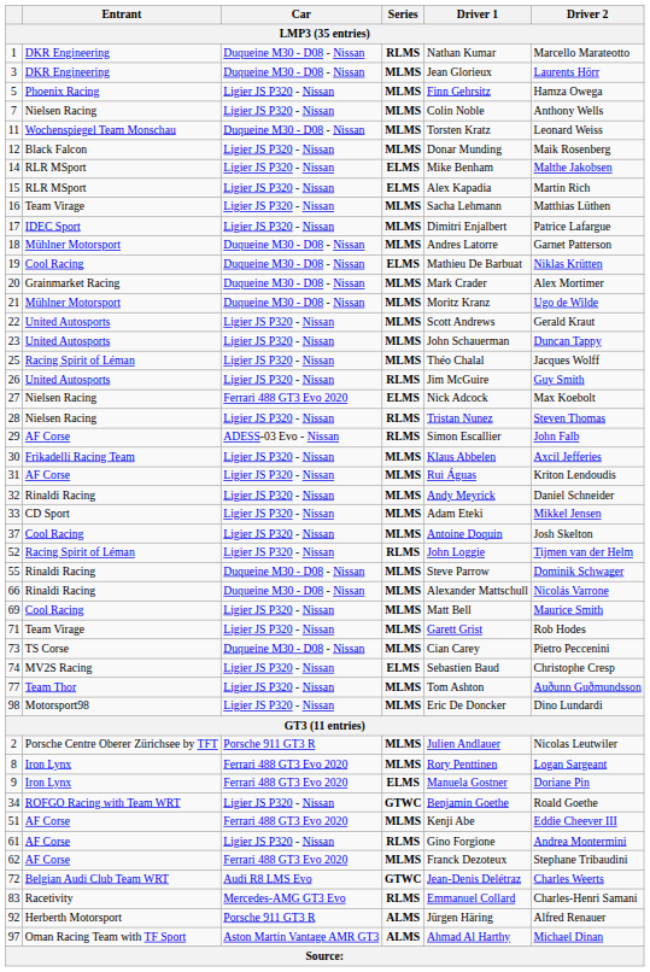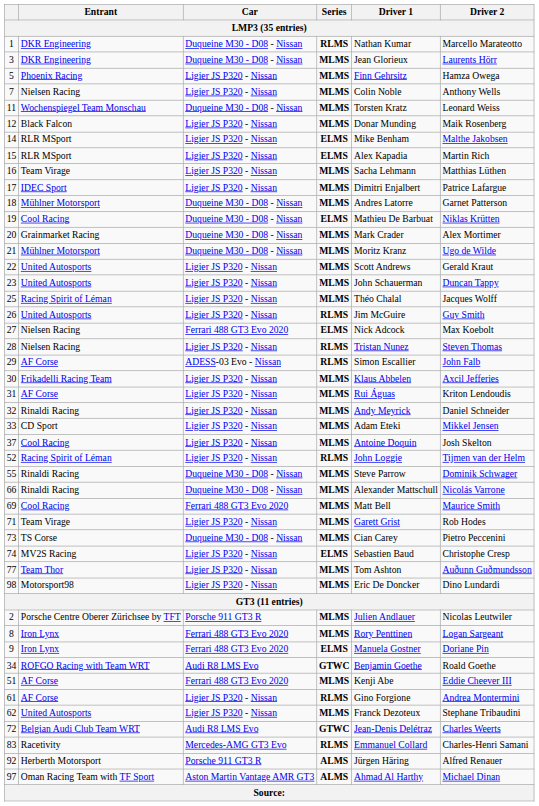69 | Car / LMP3 (35 entries): Ligier JS P320 - Nissan -> Ferrari 488 GT3 Evo 2020
34 | Car / LMP3 (35 entries): Ligier JS P320 - Nissan -> Audi R8 LMS Evo
62 | Entrant / LMP3 (35 entries): AF Corse -> United Autosports
62 | Car / LMP3 (35 entries): Ferrari 488 GT3 Evo 2020 -> Ligier JS P320 - Nissan
